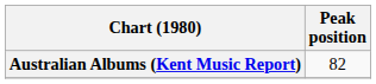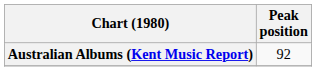Australian Albums (Kent Music Report) | Peak position: 82 -> 92
